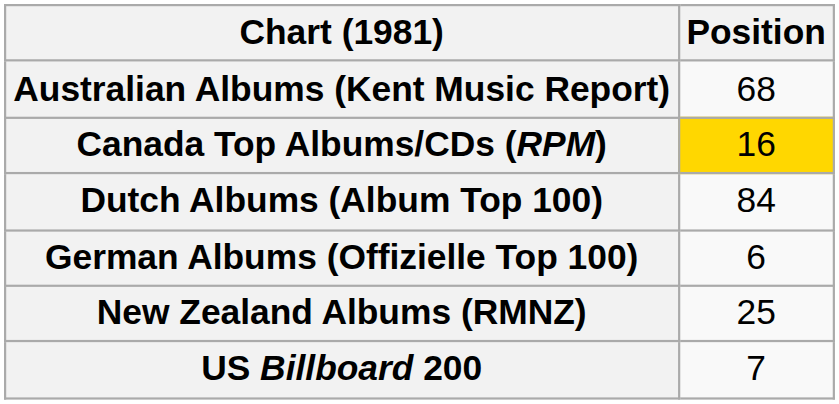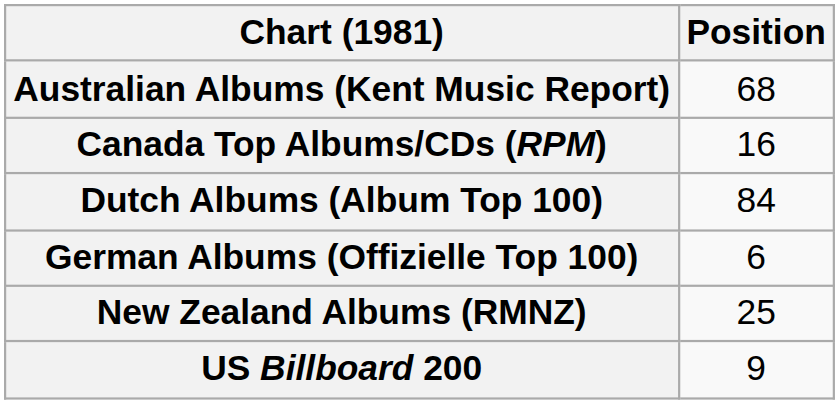Canada Top Albums/CDs (RPM) | Position: gold background -> no background
US Billboard 200 | Position: 7 -> 9
